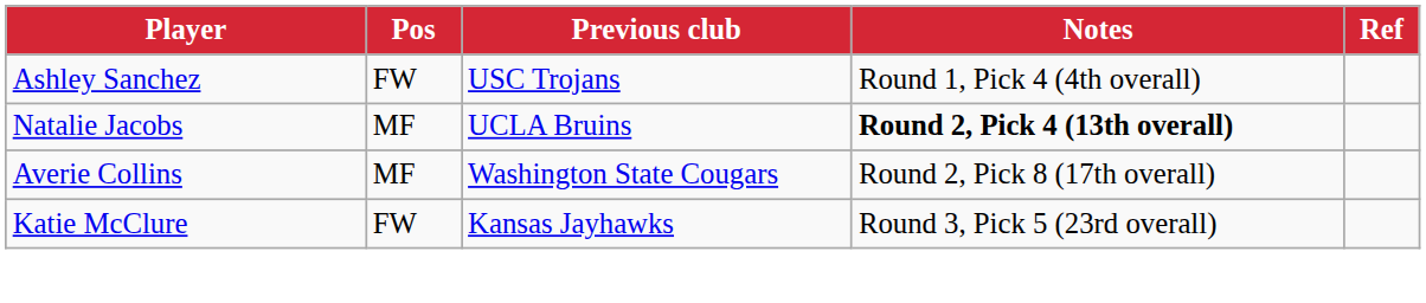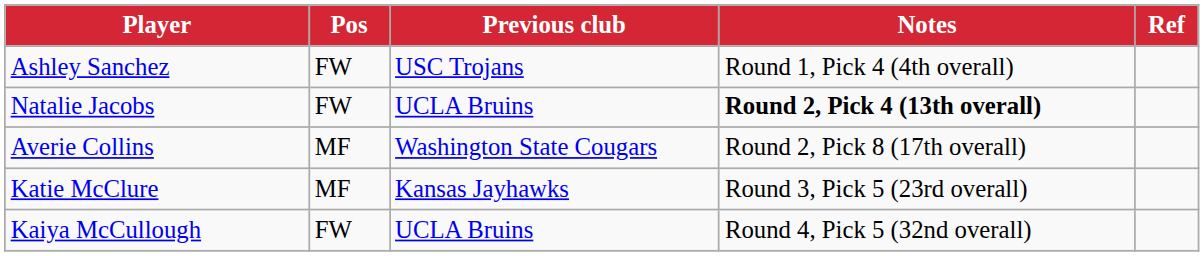Natalie Jacobs | Pos: MF -> FW
Katie McClure | Pos: FW -> MF
+ row: Kaiya McCullough | FW | UCLA Bruins | Round 4, Pick 5 (32nd overall)
